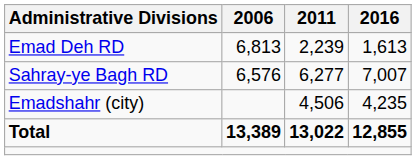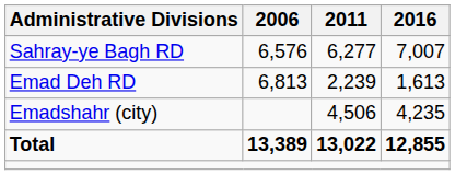rows swapped: Emad Deh RD <-> Sahray-ye Bagh RD
